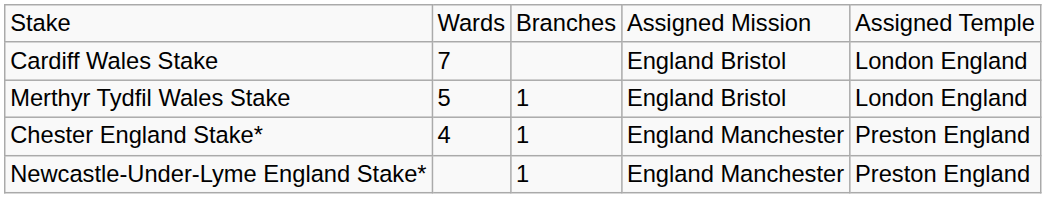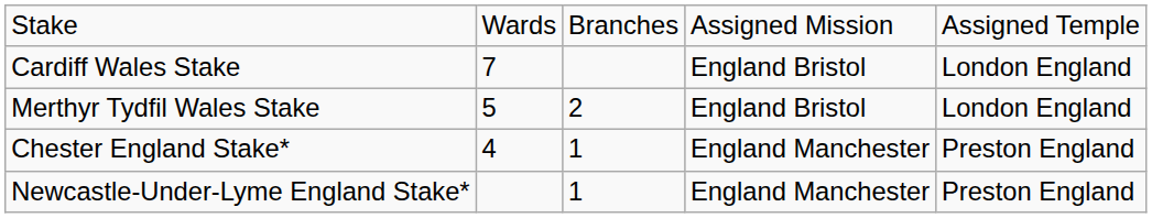Merthyr Tydfil Wales Stake | column 3: 1 -> 2
